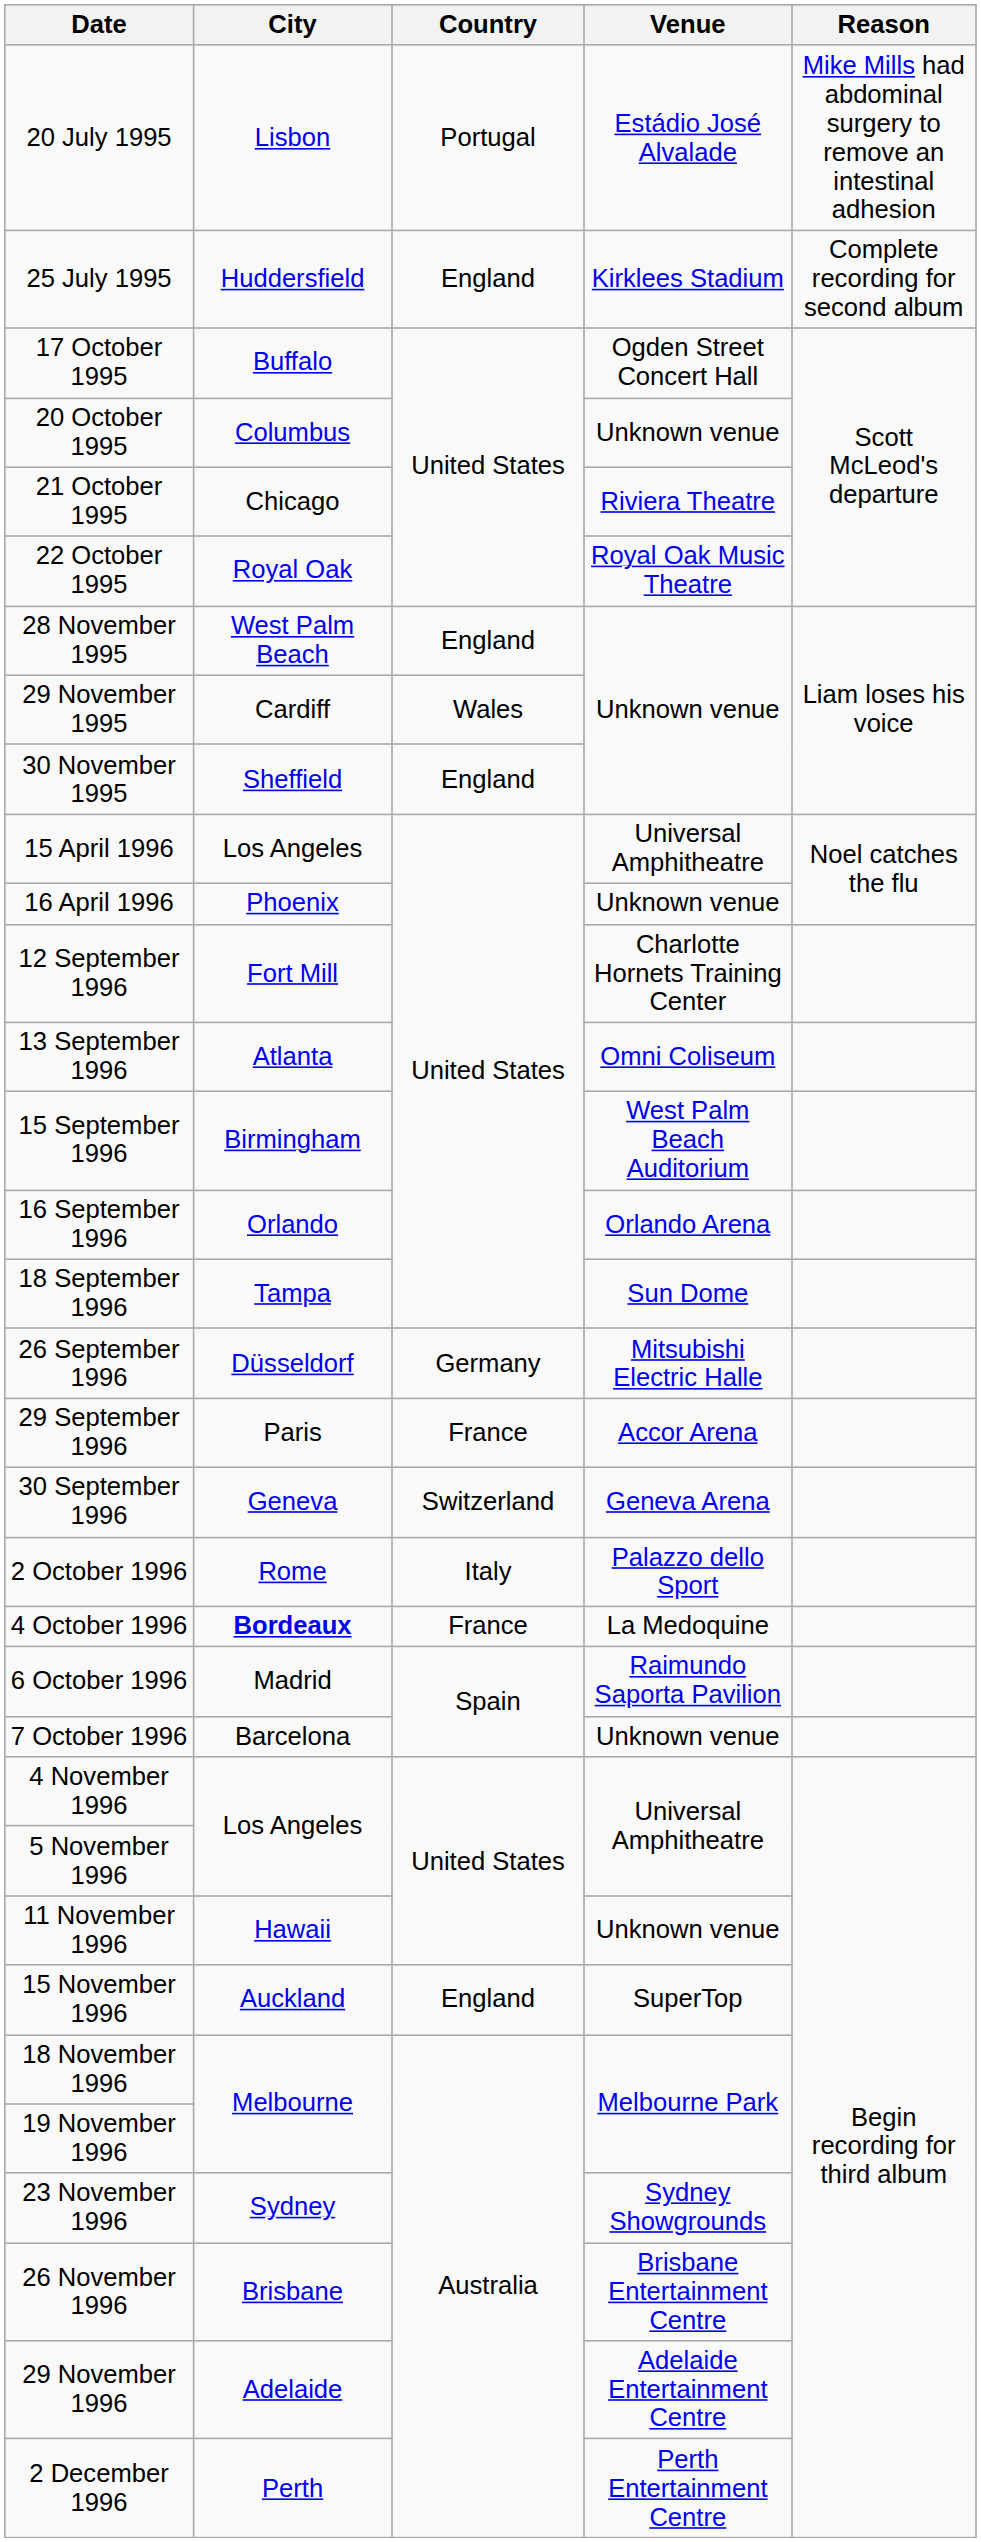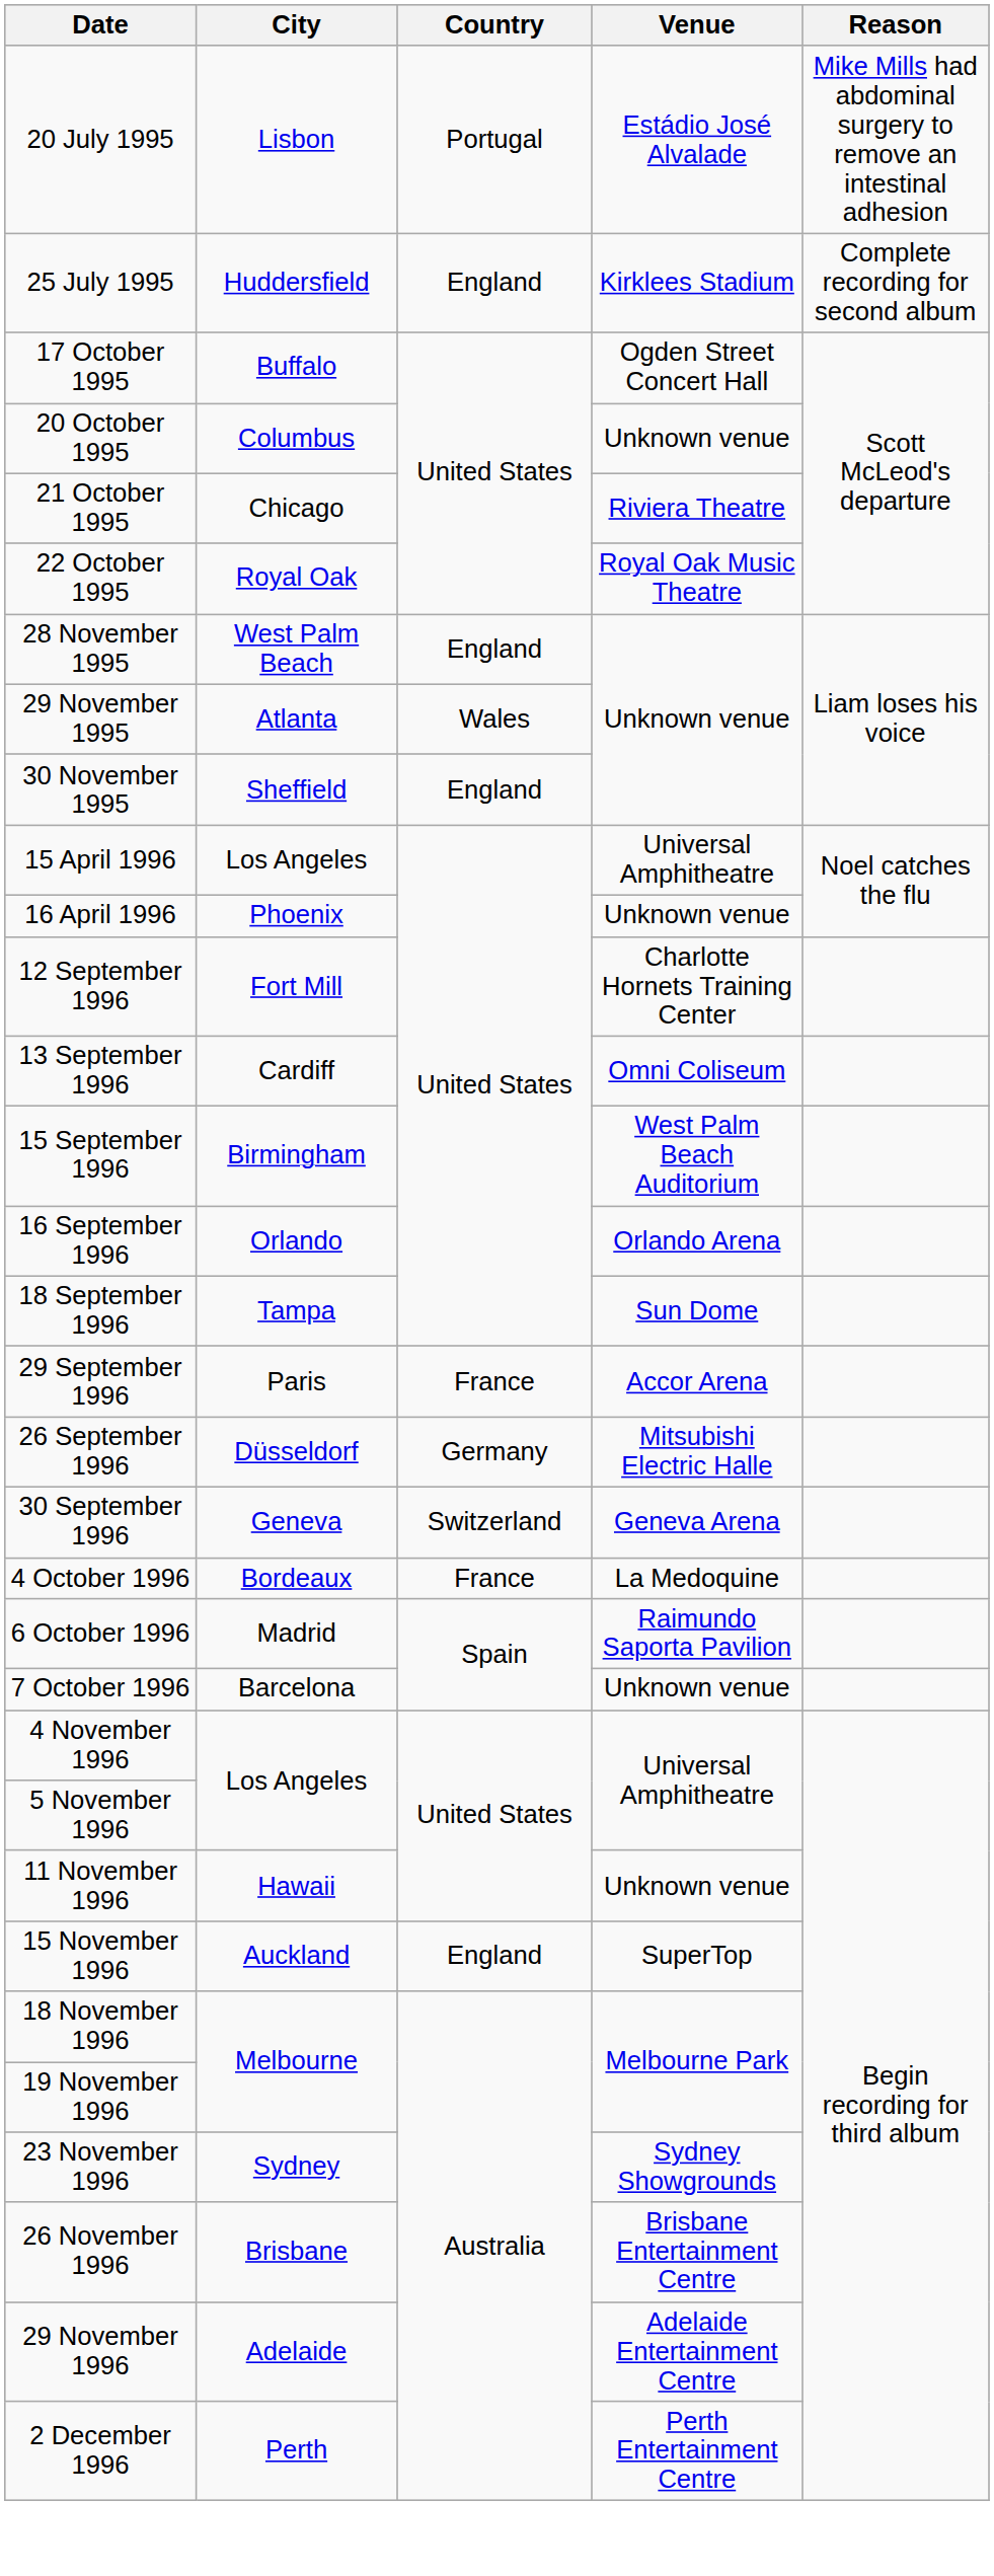29 November 1995 | City: Cardiff -> Atlanta
13 September 1996 | City: Atlanta -> Cardiff
rows swapped: 26 September 1996 <-> 29 September 1996
- row: 2 October 1996 | Rome | Italy | Palazzo dello Sport
4 October 1996 | City: bold -> normal
